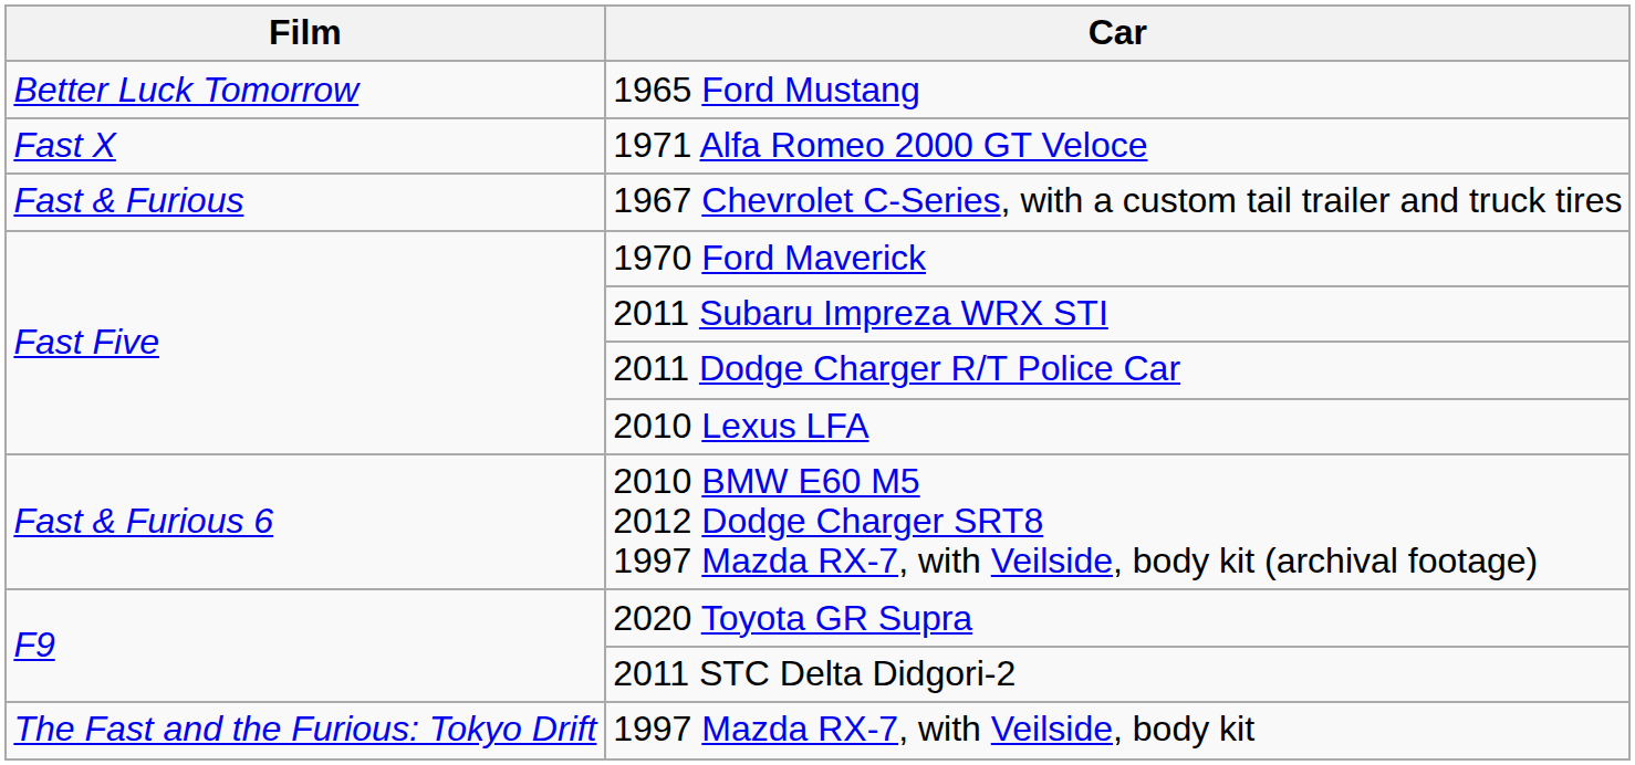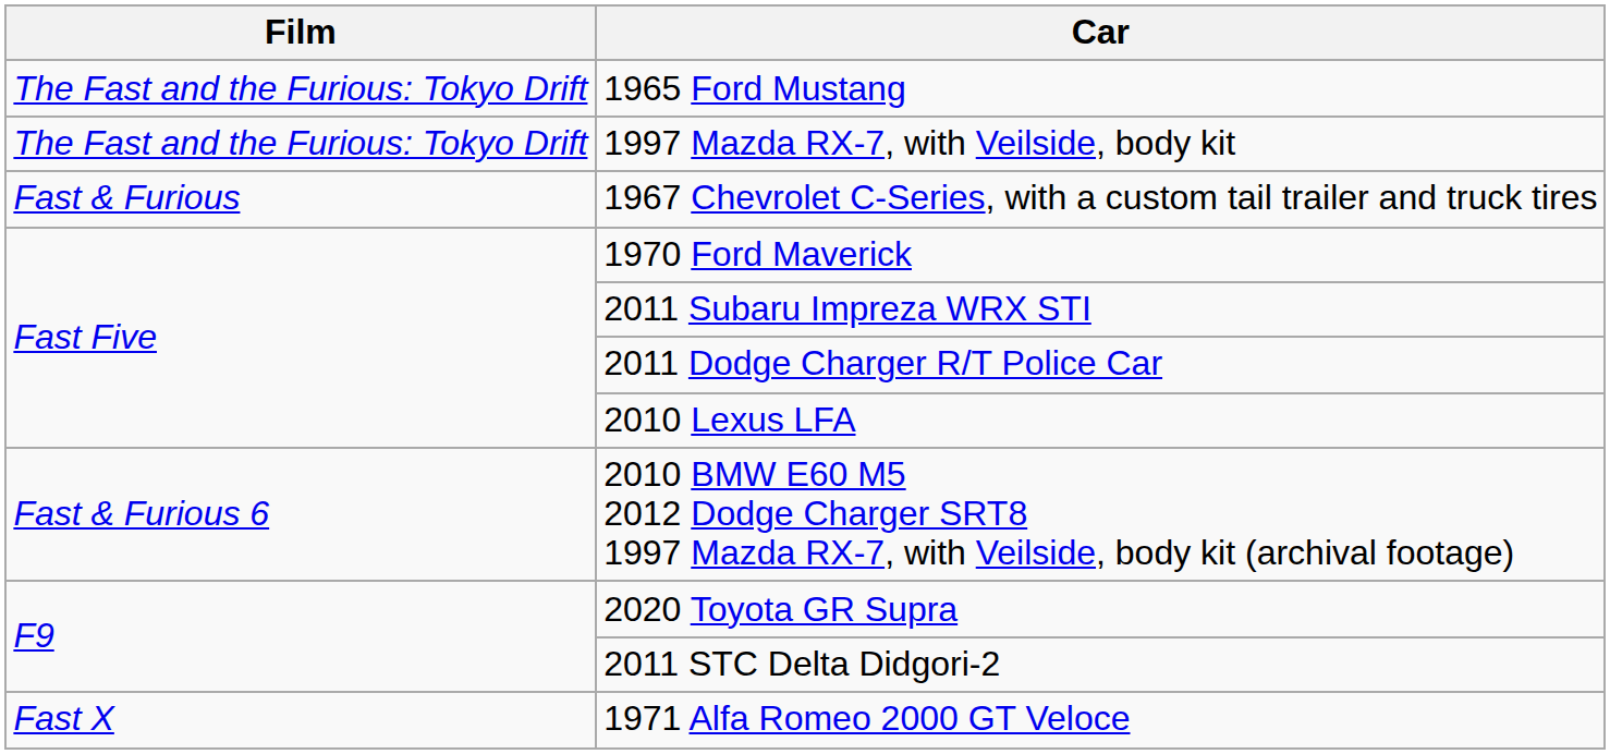1965 Ford Mustang | Film: Better Luck Tomorrow -> The Fast and the Furious: Tokyo Drift
rows swapped: 1997 Mazda RX-7, with Veilside, body kit <-> 1971 Alfa Romeo 2000 GT Veloce
